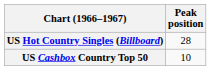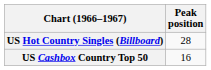US Cashbox Country Top 50 | Peak position: 10 -> 16
